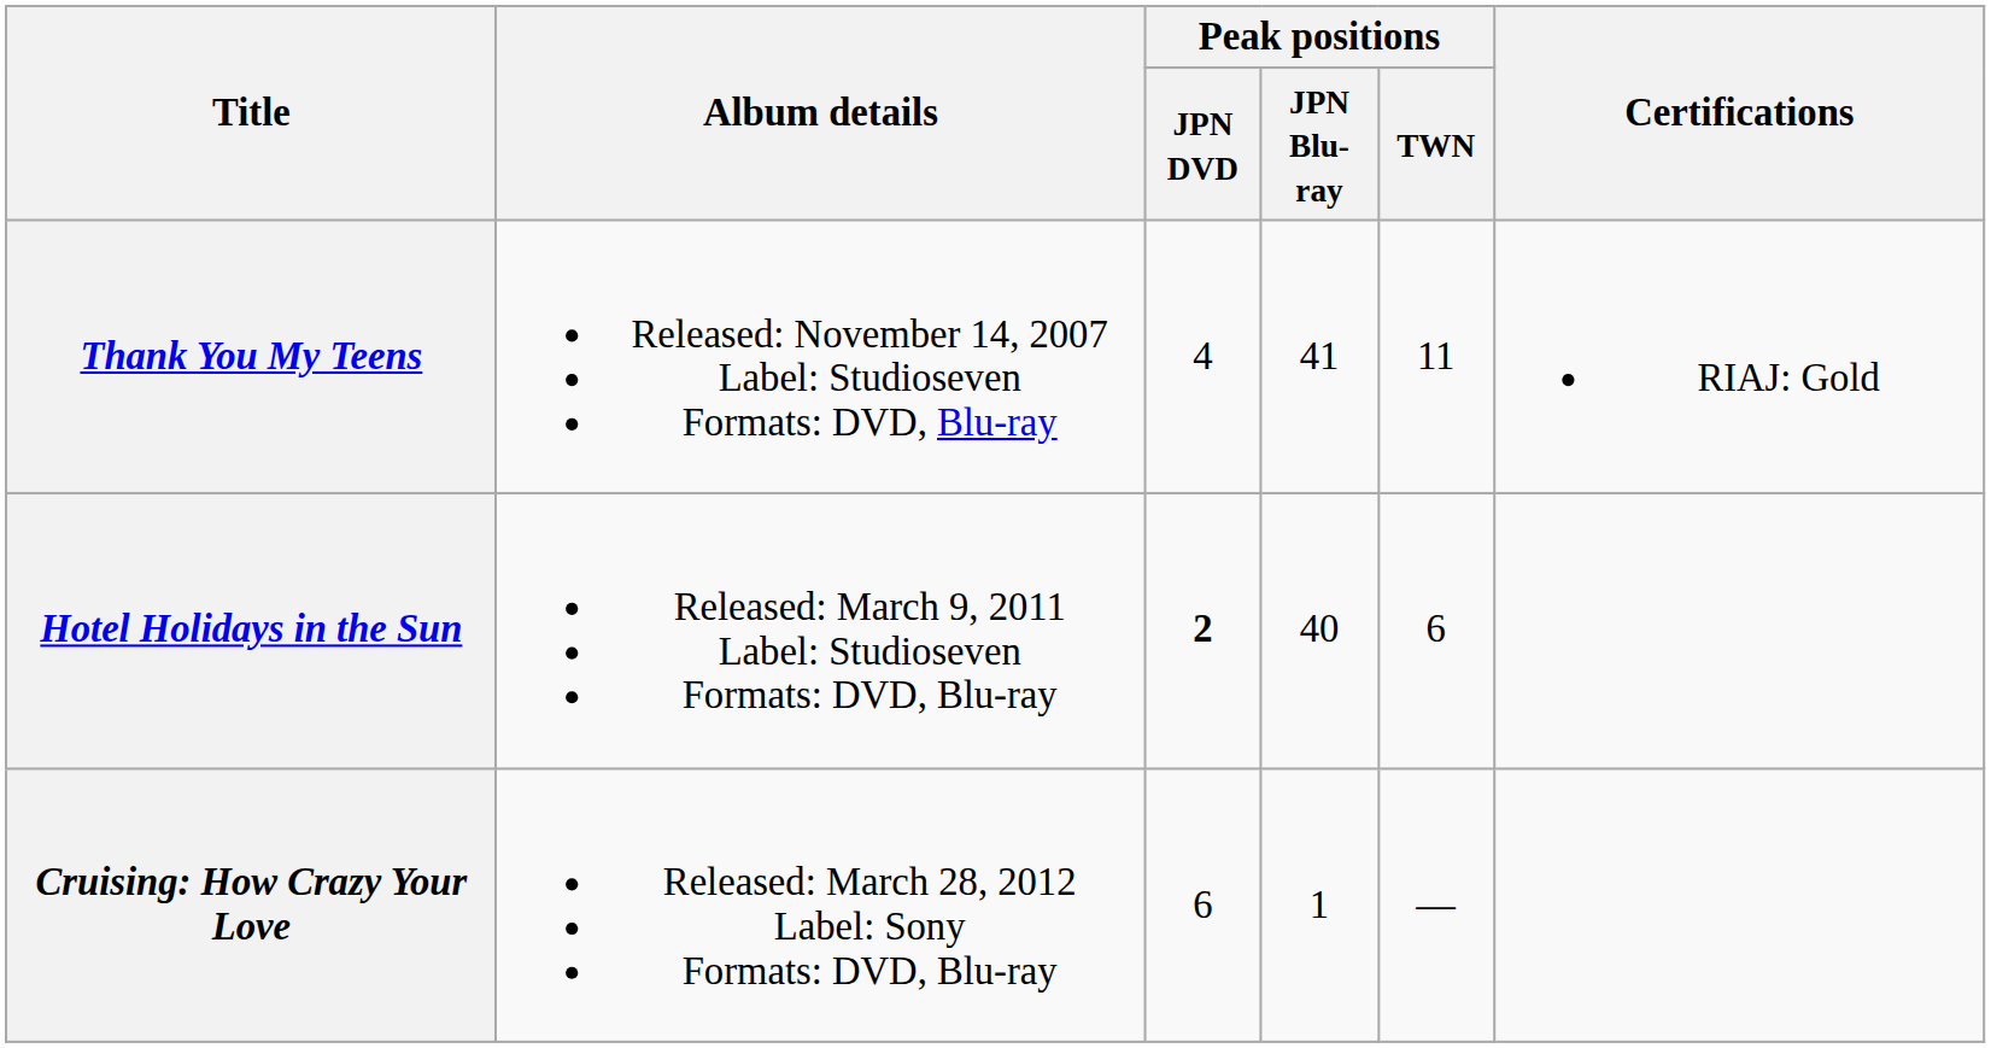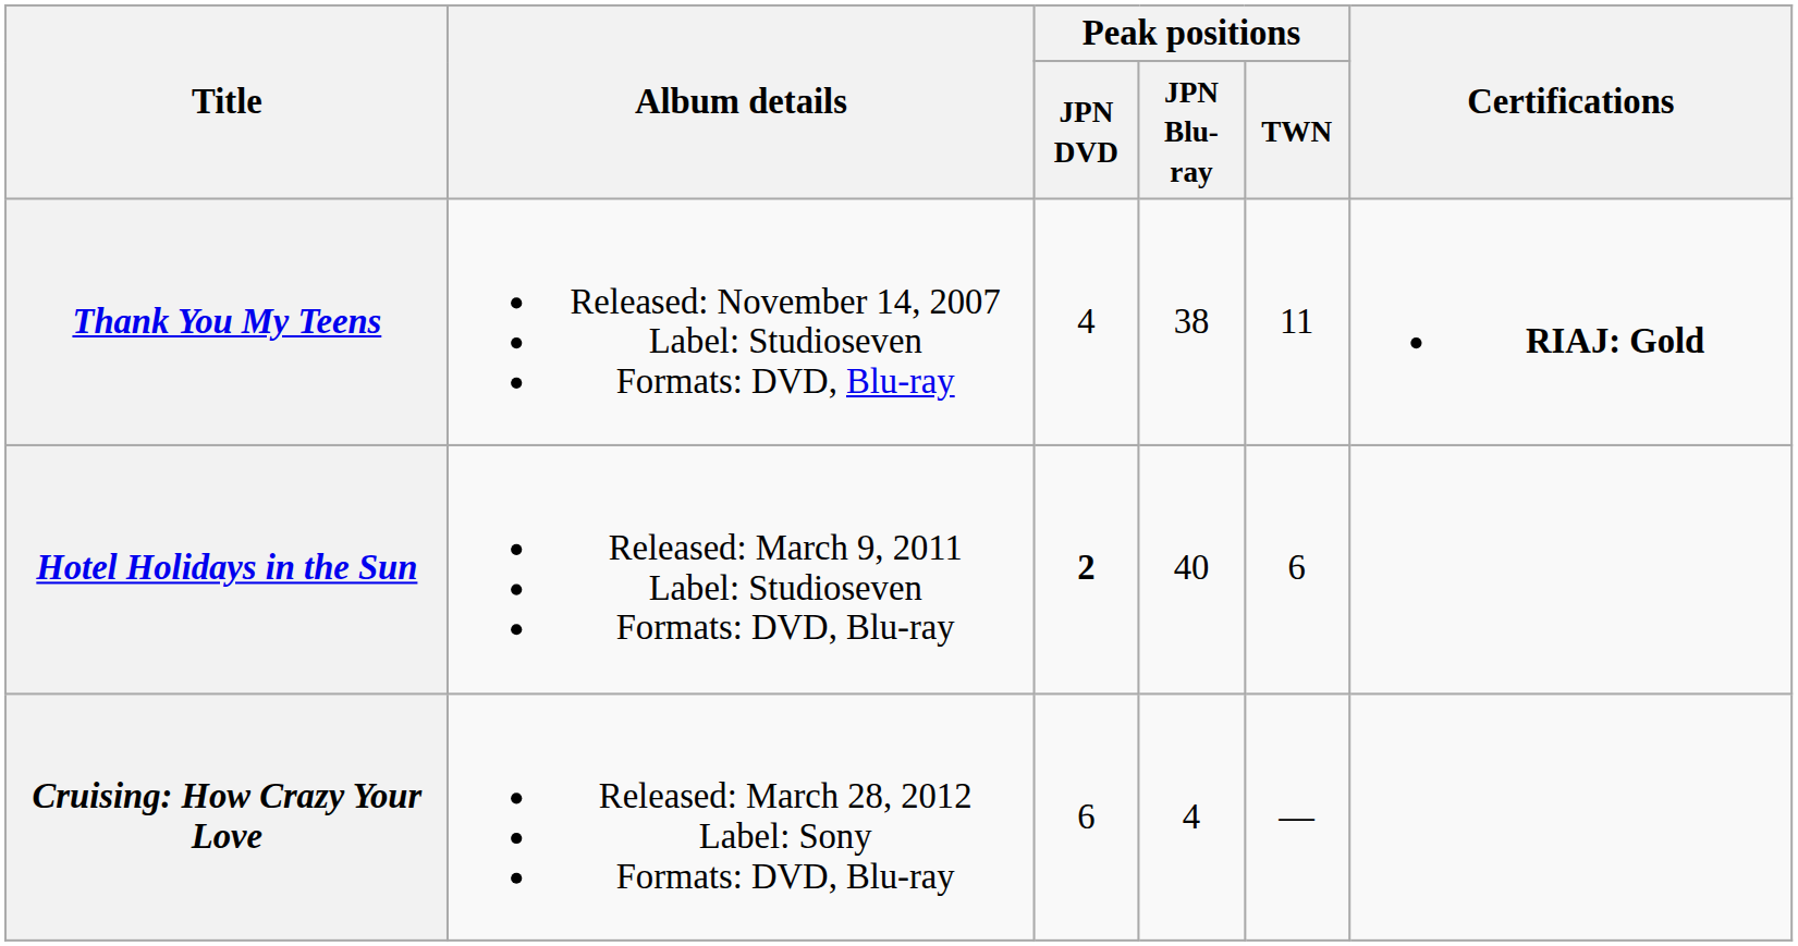Thank You My Teens | Peak positions / JPN Blu-ray: 41 -> 38
Thank You My Teens | Certifications: normal -> bold
Cruising: How Crazy Your Love | Peak positions / JPN Blu-ray: 1 -> 4
